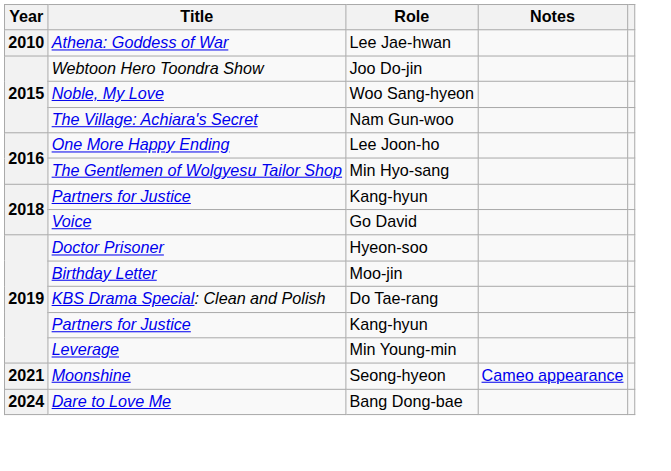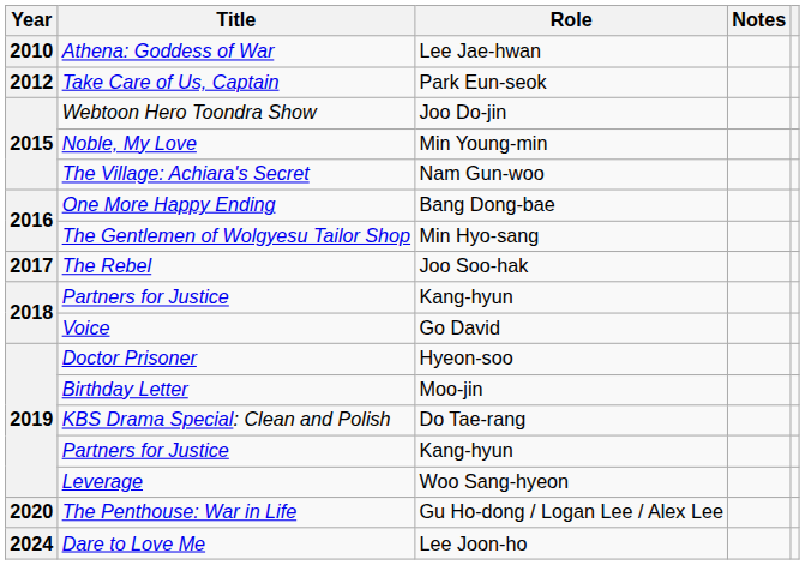+ row: 2012 | Take Care of Us, Captain | Park Eun-seok
Noble, My Love | Role: Woo Sang-hyeon -> Min Young-min
One More Happy Ending | Role: Lee Joon-ho -> Bang Dong-bae
+ row: 2017 | The Rebel | Joo Soo-hak
Leverage | Role: Min Young-min -> Woo Sang-hyeon
+ row: 2020 | The Penthouse: War in Life | Gu Ho-dong / Logan Lee / Alex Lee
- row: 2021 | Moonshine | Seong-hyeon | Cameo appearance
Dare to Love Me | Role: Bang Dong-bae -> Lee Joon-ho
